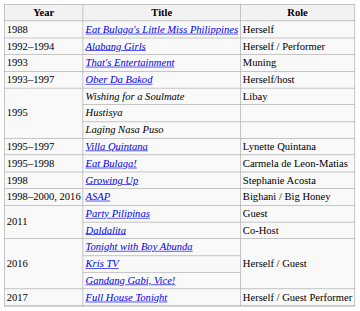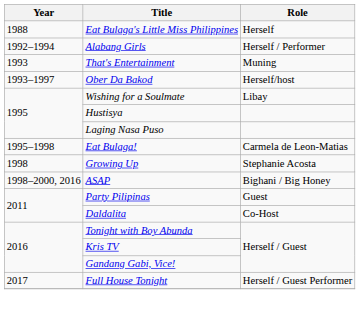- row: 1995–1997 | Villa Quintana | Lynette Quintana
